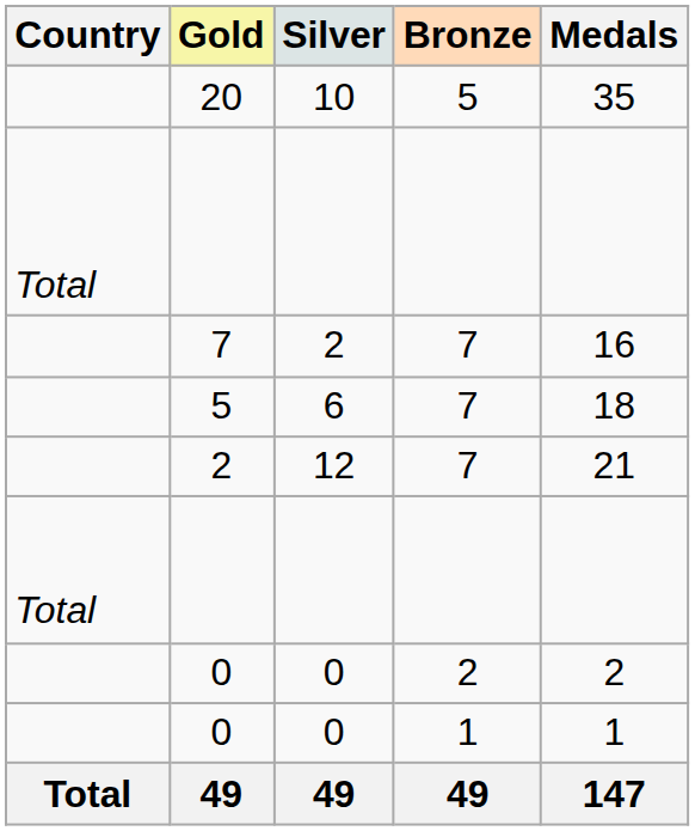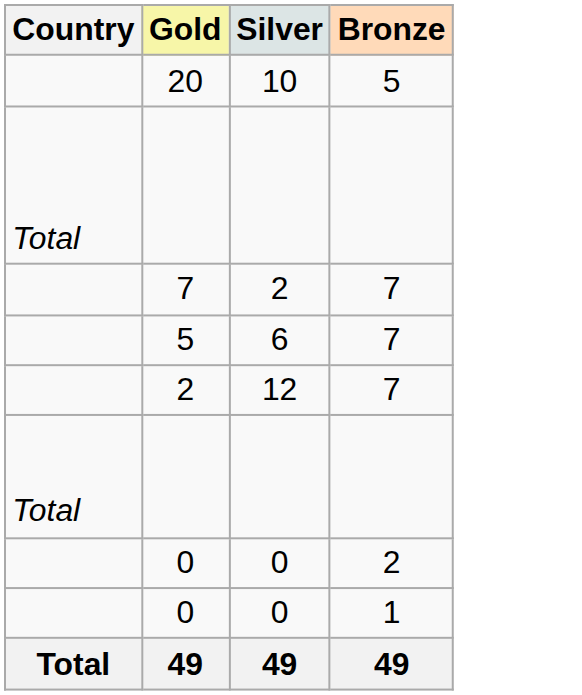- column: Medals | 35 | 16 | 18 | 21 | 2 | 1 | 147
